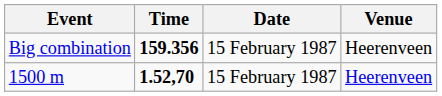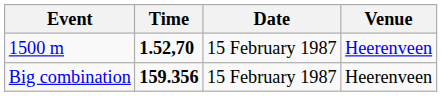rows swapped: 1500 m <-> Big combination
